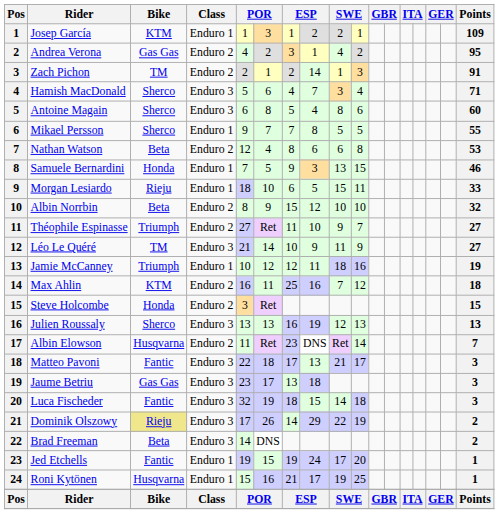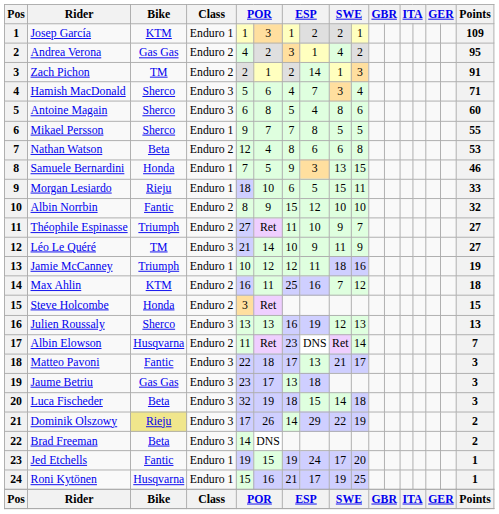Albin Norrbin | Bike: Beta -> Fantic
Luca Fischeder | Bike: Fantic -> Beta
